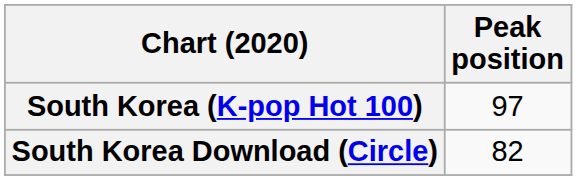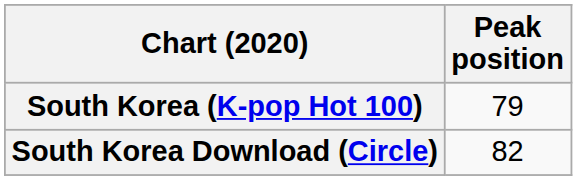South Korea (K-pop Hot 100) | Peak position: 97 -> 79
